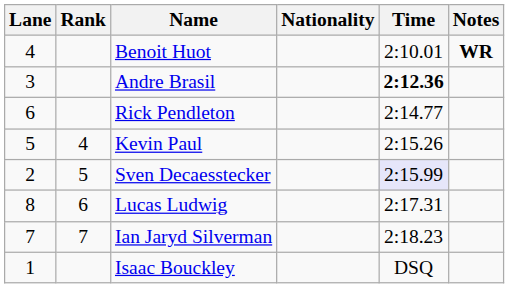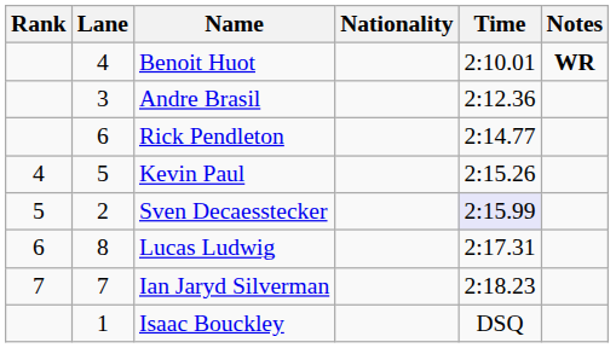columns swapped: Rank <-> Lane
Andre Brasil | Time: bold -> normal
